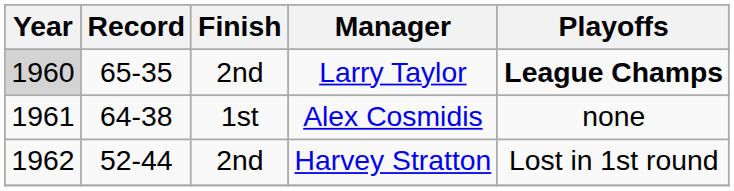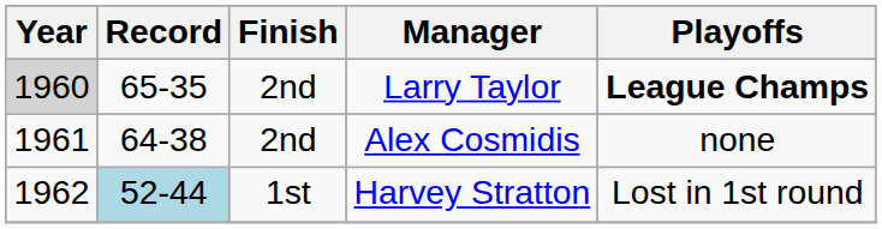Alex Cosmidis | Finish: 1st -> 2nd
Harvey Stratton | Record: no background -> lightblue background
Harvey Stratton | Finish: 2nd -> 1st
